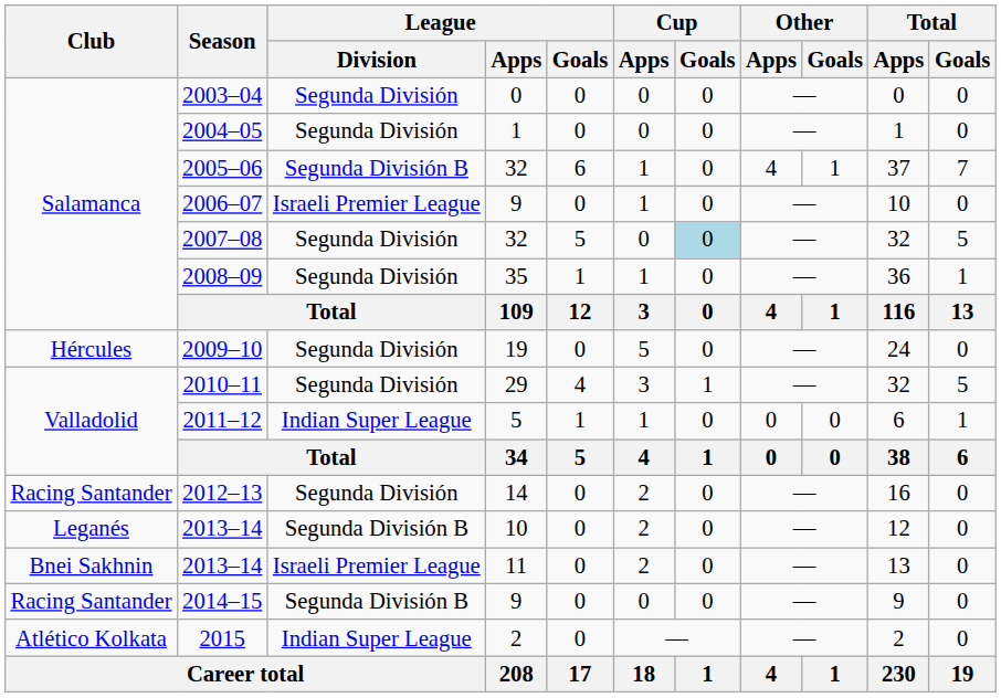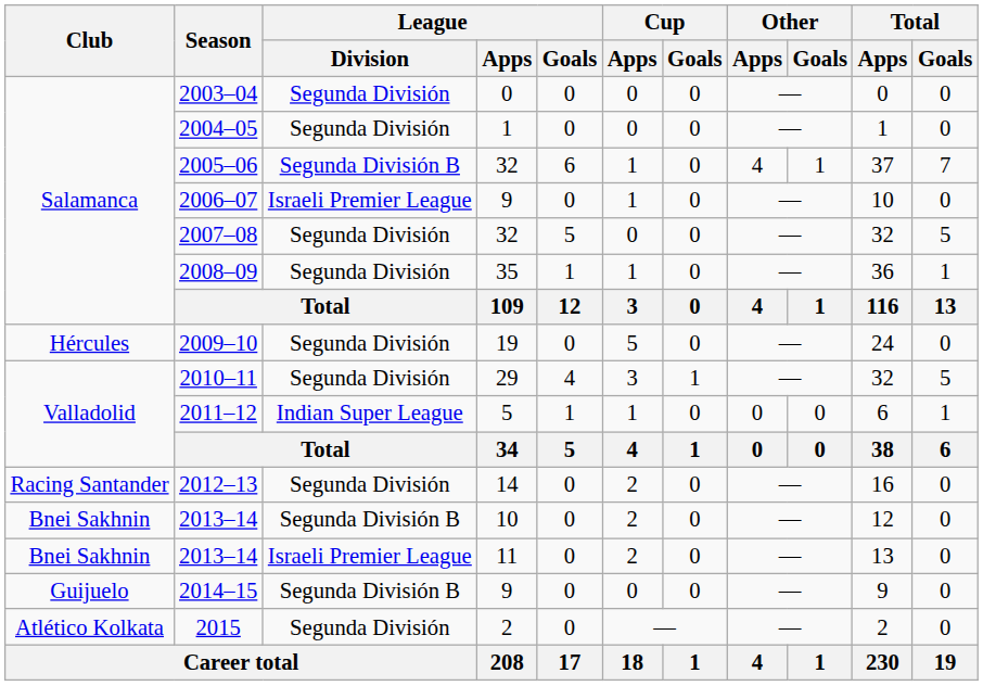2007–08 | Cup / Goals: lightblue background -> no background
2013–14 / 10 | Club: Leganés -> Bnei Sakhnin
2014–15 | Club: Racing Santander -> Guijuelo
2015 | League / Division: Indian Super League -> Segunda División
